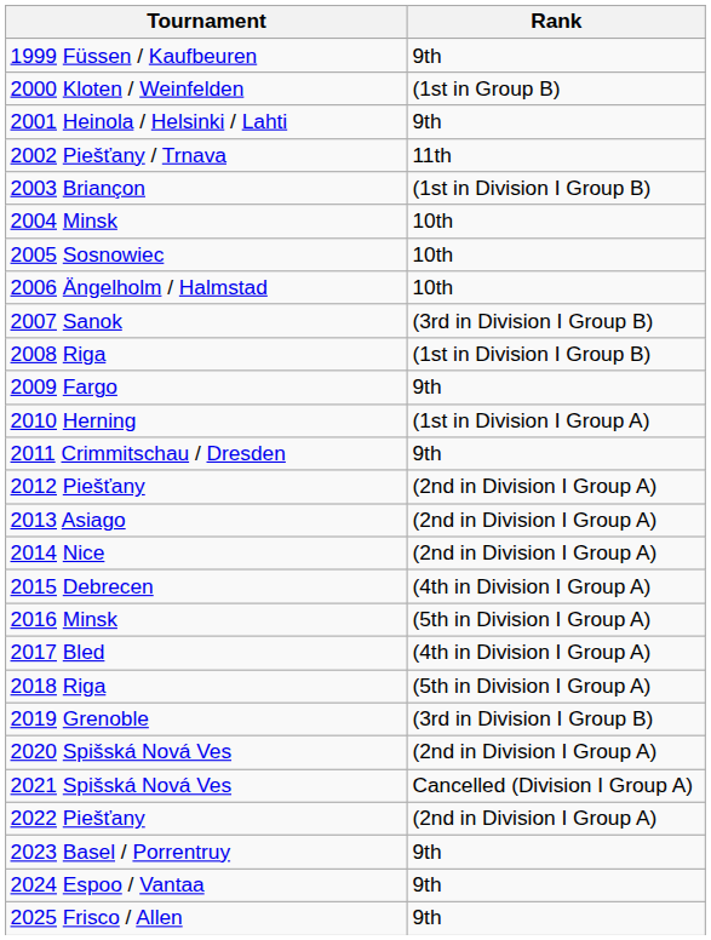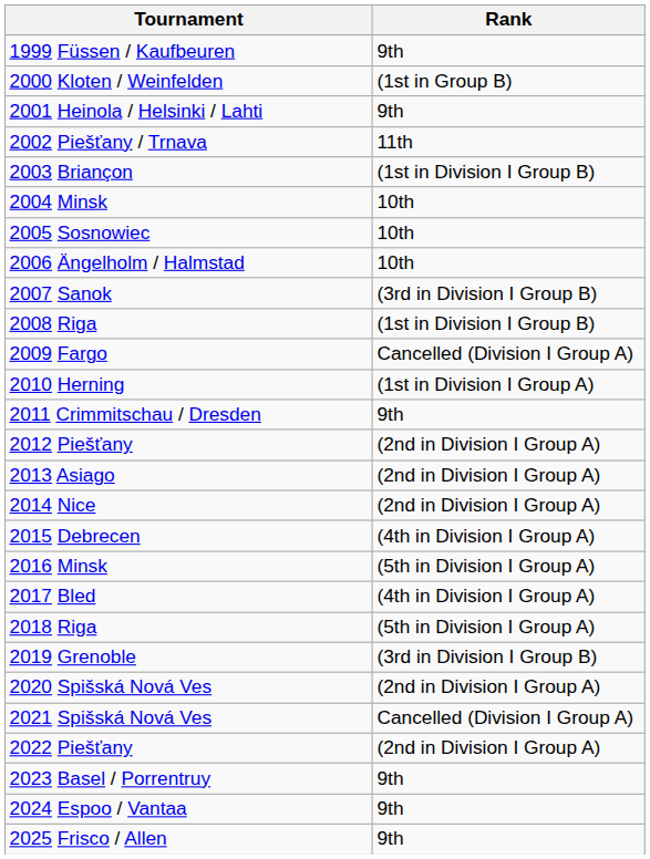2009 Fargo | Rank: 9th -> Cancelled (Division I Group A)
